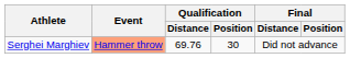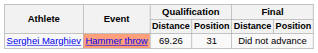Serghei Marghiev | Qualification / Distance: 69.76 -> 69.26
Serghei Marghiev | Qualification / Position: 30 -> 31
